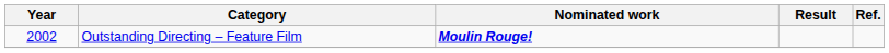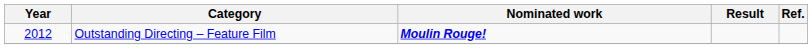Outstanding Directing – Feature Film | Year: 2002 -> 2012
